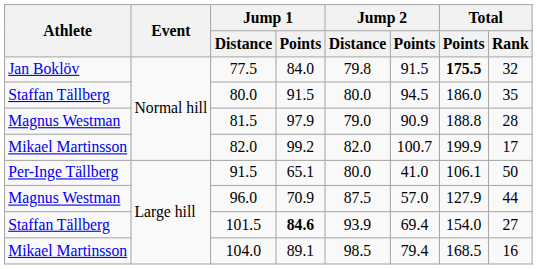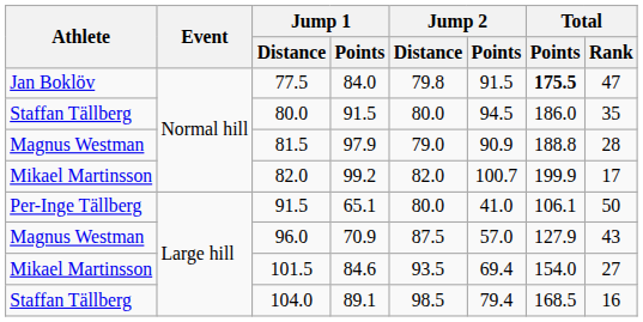77.5 | Total / Rank: 32 -> 47
96.0 | Total / Rank: 44 -> 43
101.5 | Athlete: Staffan Tällberg -> Mikael Martinsson
101.5 | Jump 1 / Points: bold -> normal
101.5 | Jump 2 / Distance: 93.9 -> 93.5
104.0 | Athlete: Mikael Martinsson -> Staffan Tällberg
